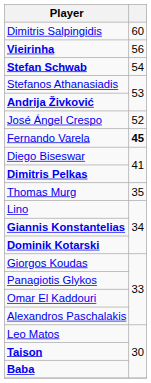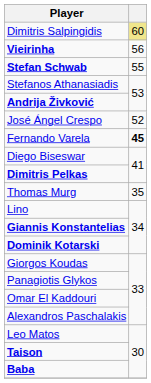Dimitris Salpingidis | column 2: no background -> khaki background
Stefan Schwab | column 2: 54 -> 55
